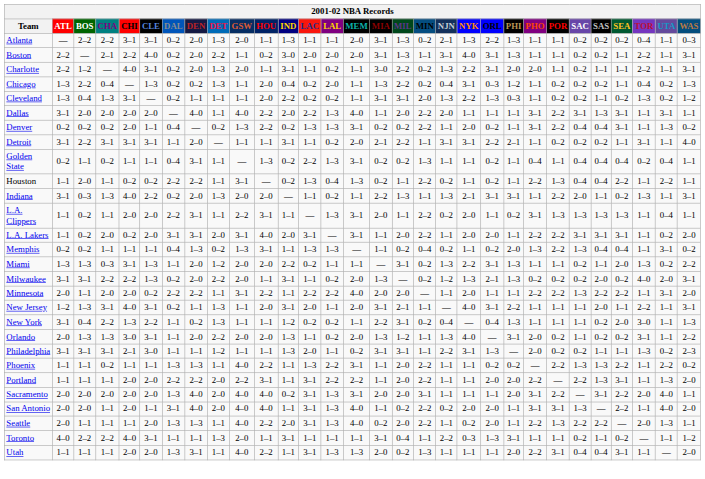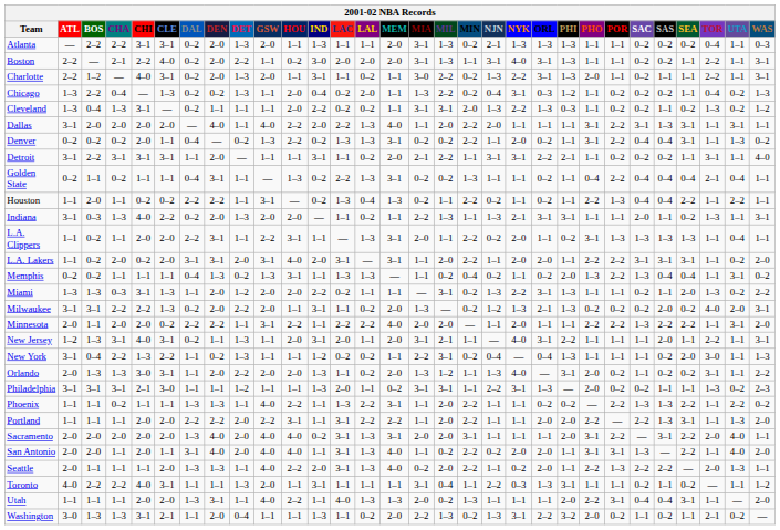Atlanta | ORL: 2–2 -> 1–3
Charlotte | PHI: 2–0 -> 1–3
Golden State | POR: 1–1 -> 2–2
Golden State | TOR: 0–2 -> 2–1
Indiana | POR: 2–2 -> 1–1
Utah | LAC: 3–1 -> 4–0
+ row: Washington | 3–0 | 1–3 | 1–3 | 3–1 | 2–1 | 1–1 | 2–0 | 0–4 | 1–1 | 1–1 | 1–3 | 1–1 | 0–2 | 2–0 | 2–2 | 1–3 | 0–2 | 1–3 | 3–1 | 2–2 | 3–2 | 2–0 | 0–2 | 1–1 | 0–2 | 1–1 | 2–1 | 0–2 | —
